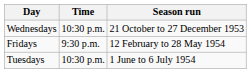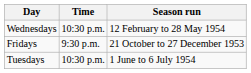Wednesdays | Season run: 21 October to 27 December 1953 -> 12 February to 28 May 1954
Fridays | Season run: 12 February to 28 May 1954 -> 21 October to 27 December 1953
